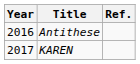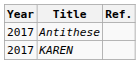Antithese | Year: 2016 -> 2017
